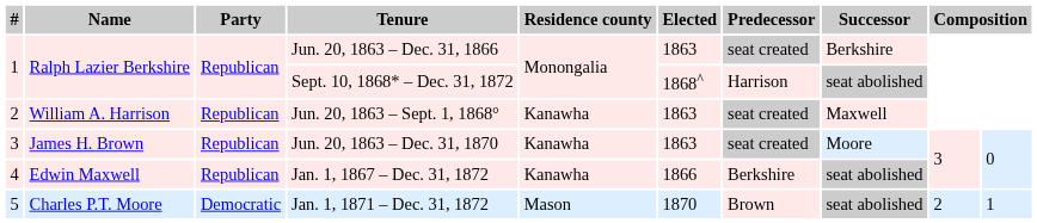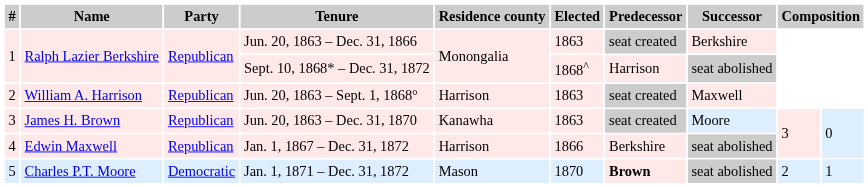Jun. 20, 1863 – Sept. 1, 1868° | Residence county: Kanawha -> Harrison
Jan. 1, 1867 – Dec. 31, 1872 | Residence county: Kanawha -> Harrison
Jan. 1, 1871 – Dec. 31, 1872 | Predecessor: normal -> bold
